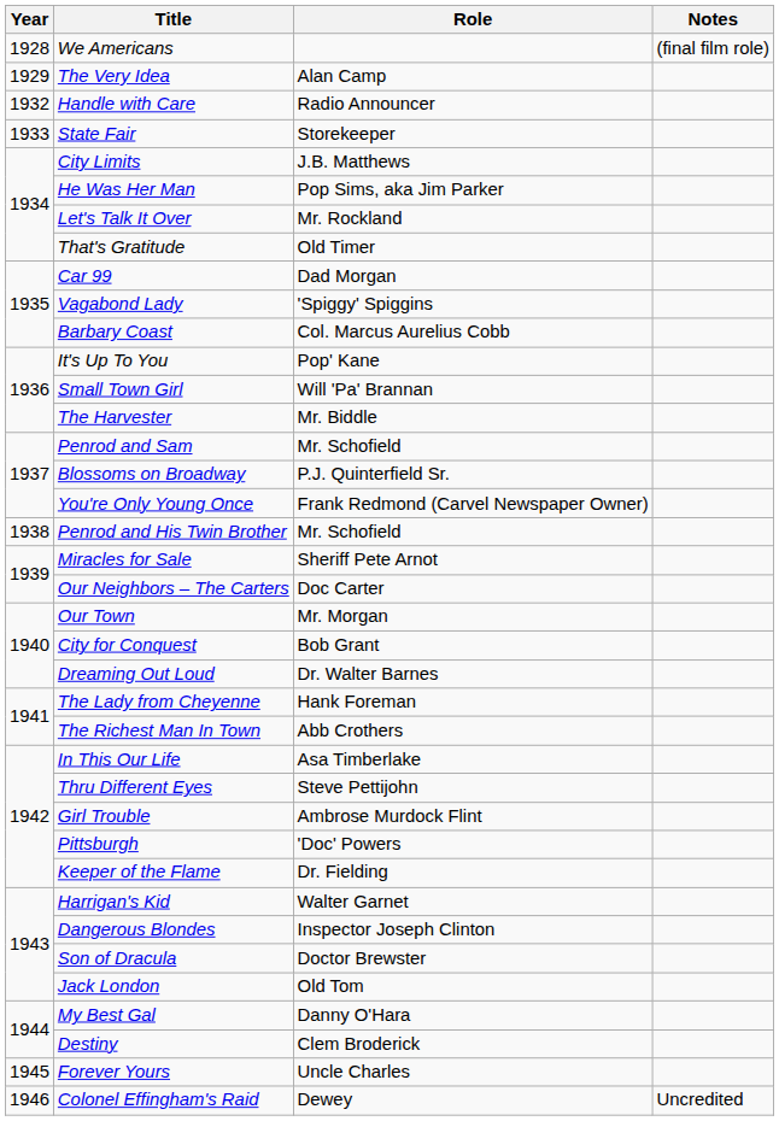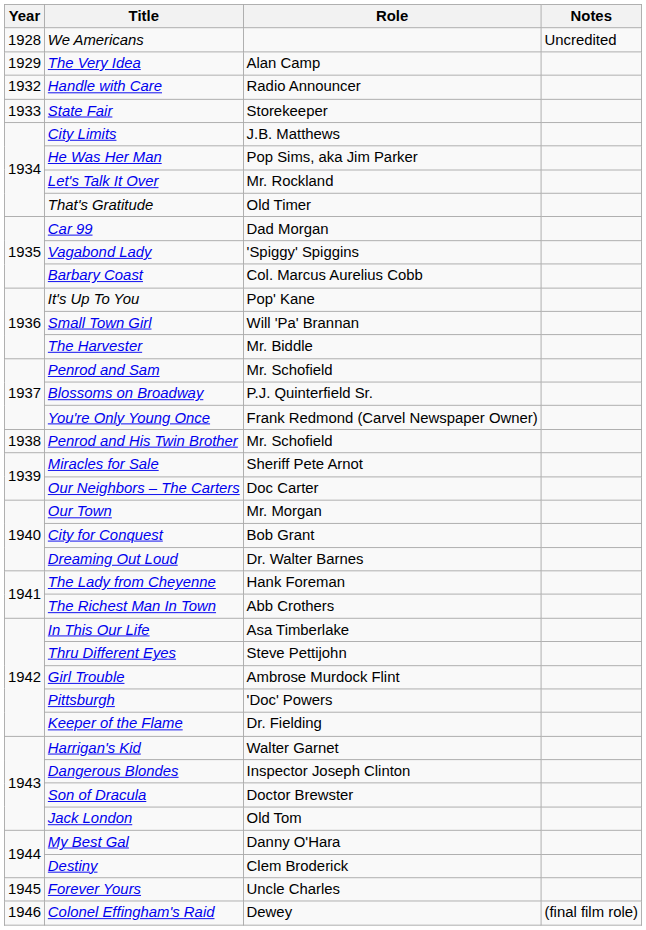We Americans | Notes: (final film role) -> Uncredited
Colonel Effingham's Raid | Notes: Uncredited -> (final film role)
